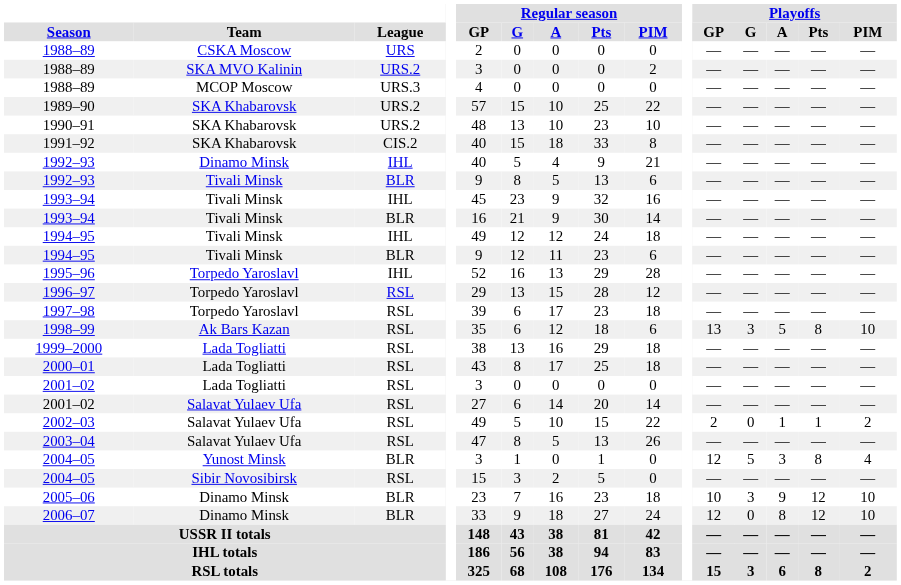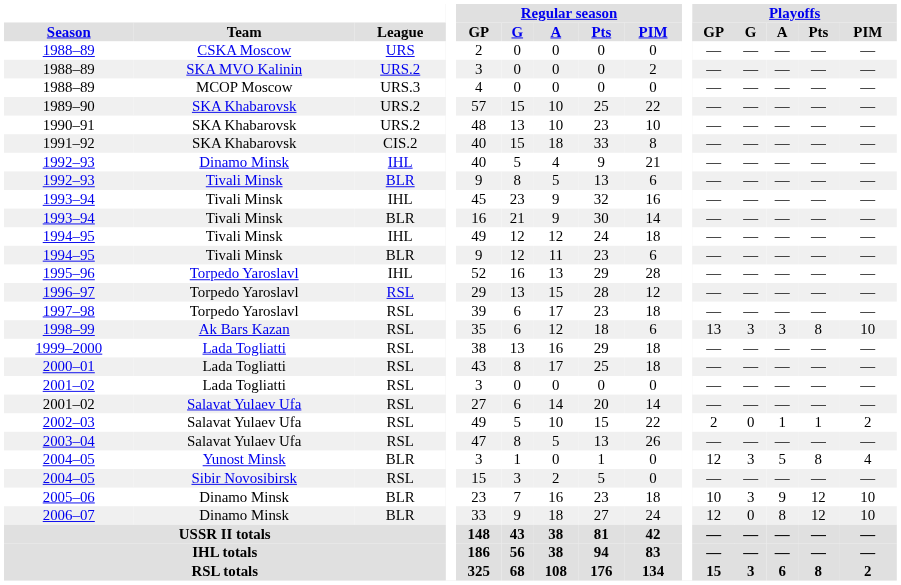1998–99 | Playoffs / A: 5 -> 3
2004–05 / BLR | Playoffs / G: 5 -> 3
2004–05 / BLR | Playoffs / A: 3 -> 5
